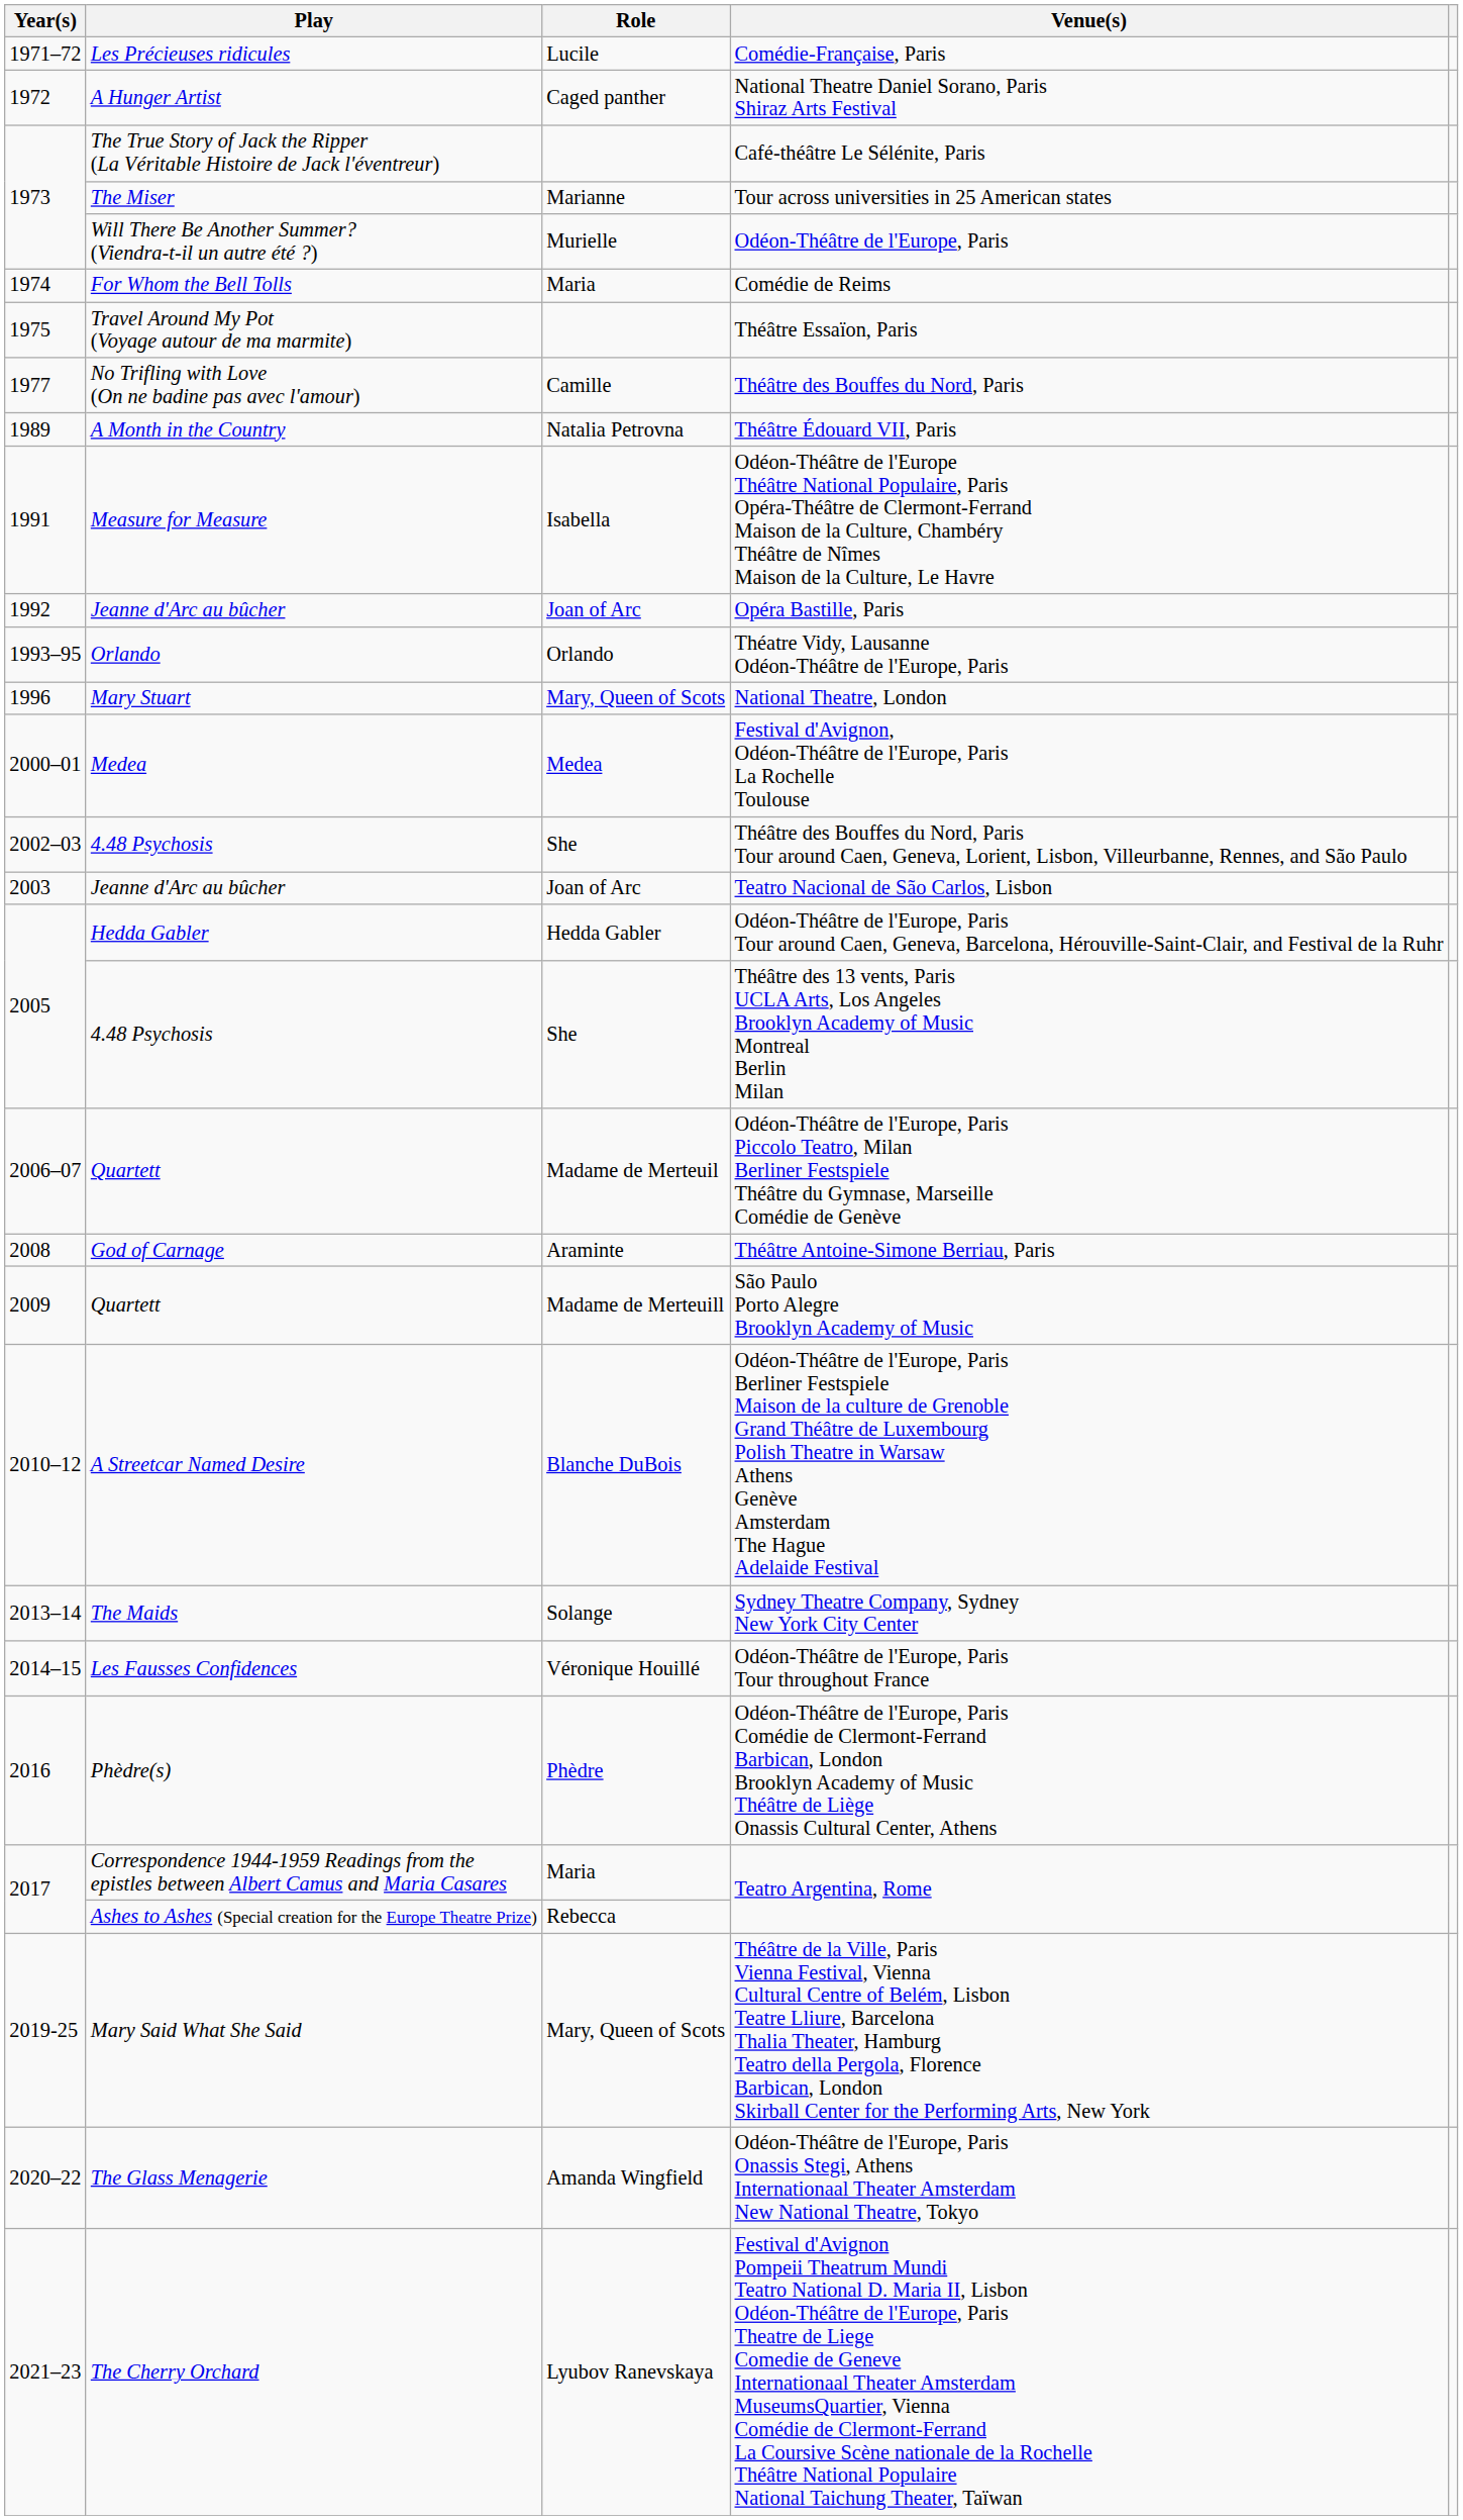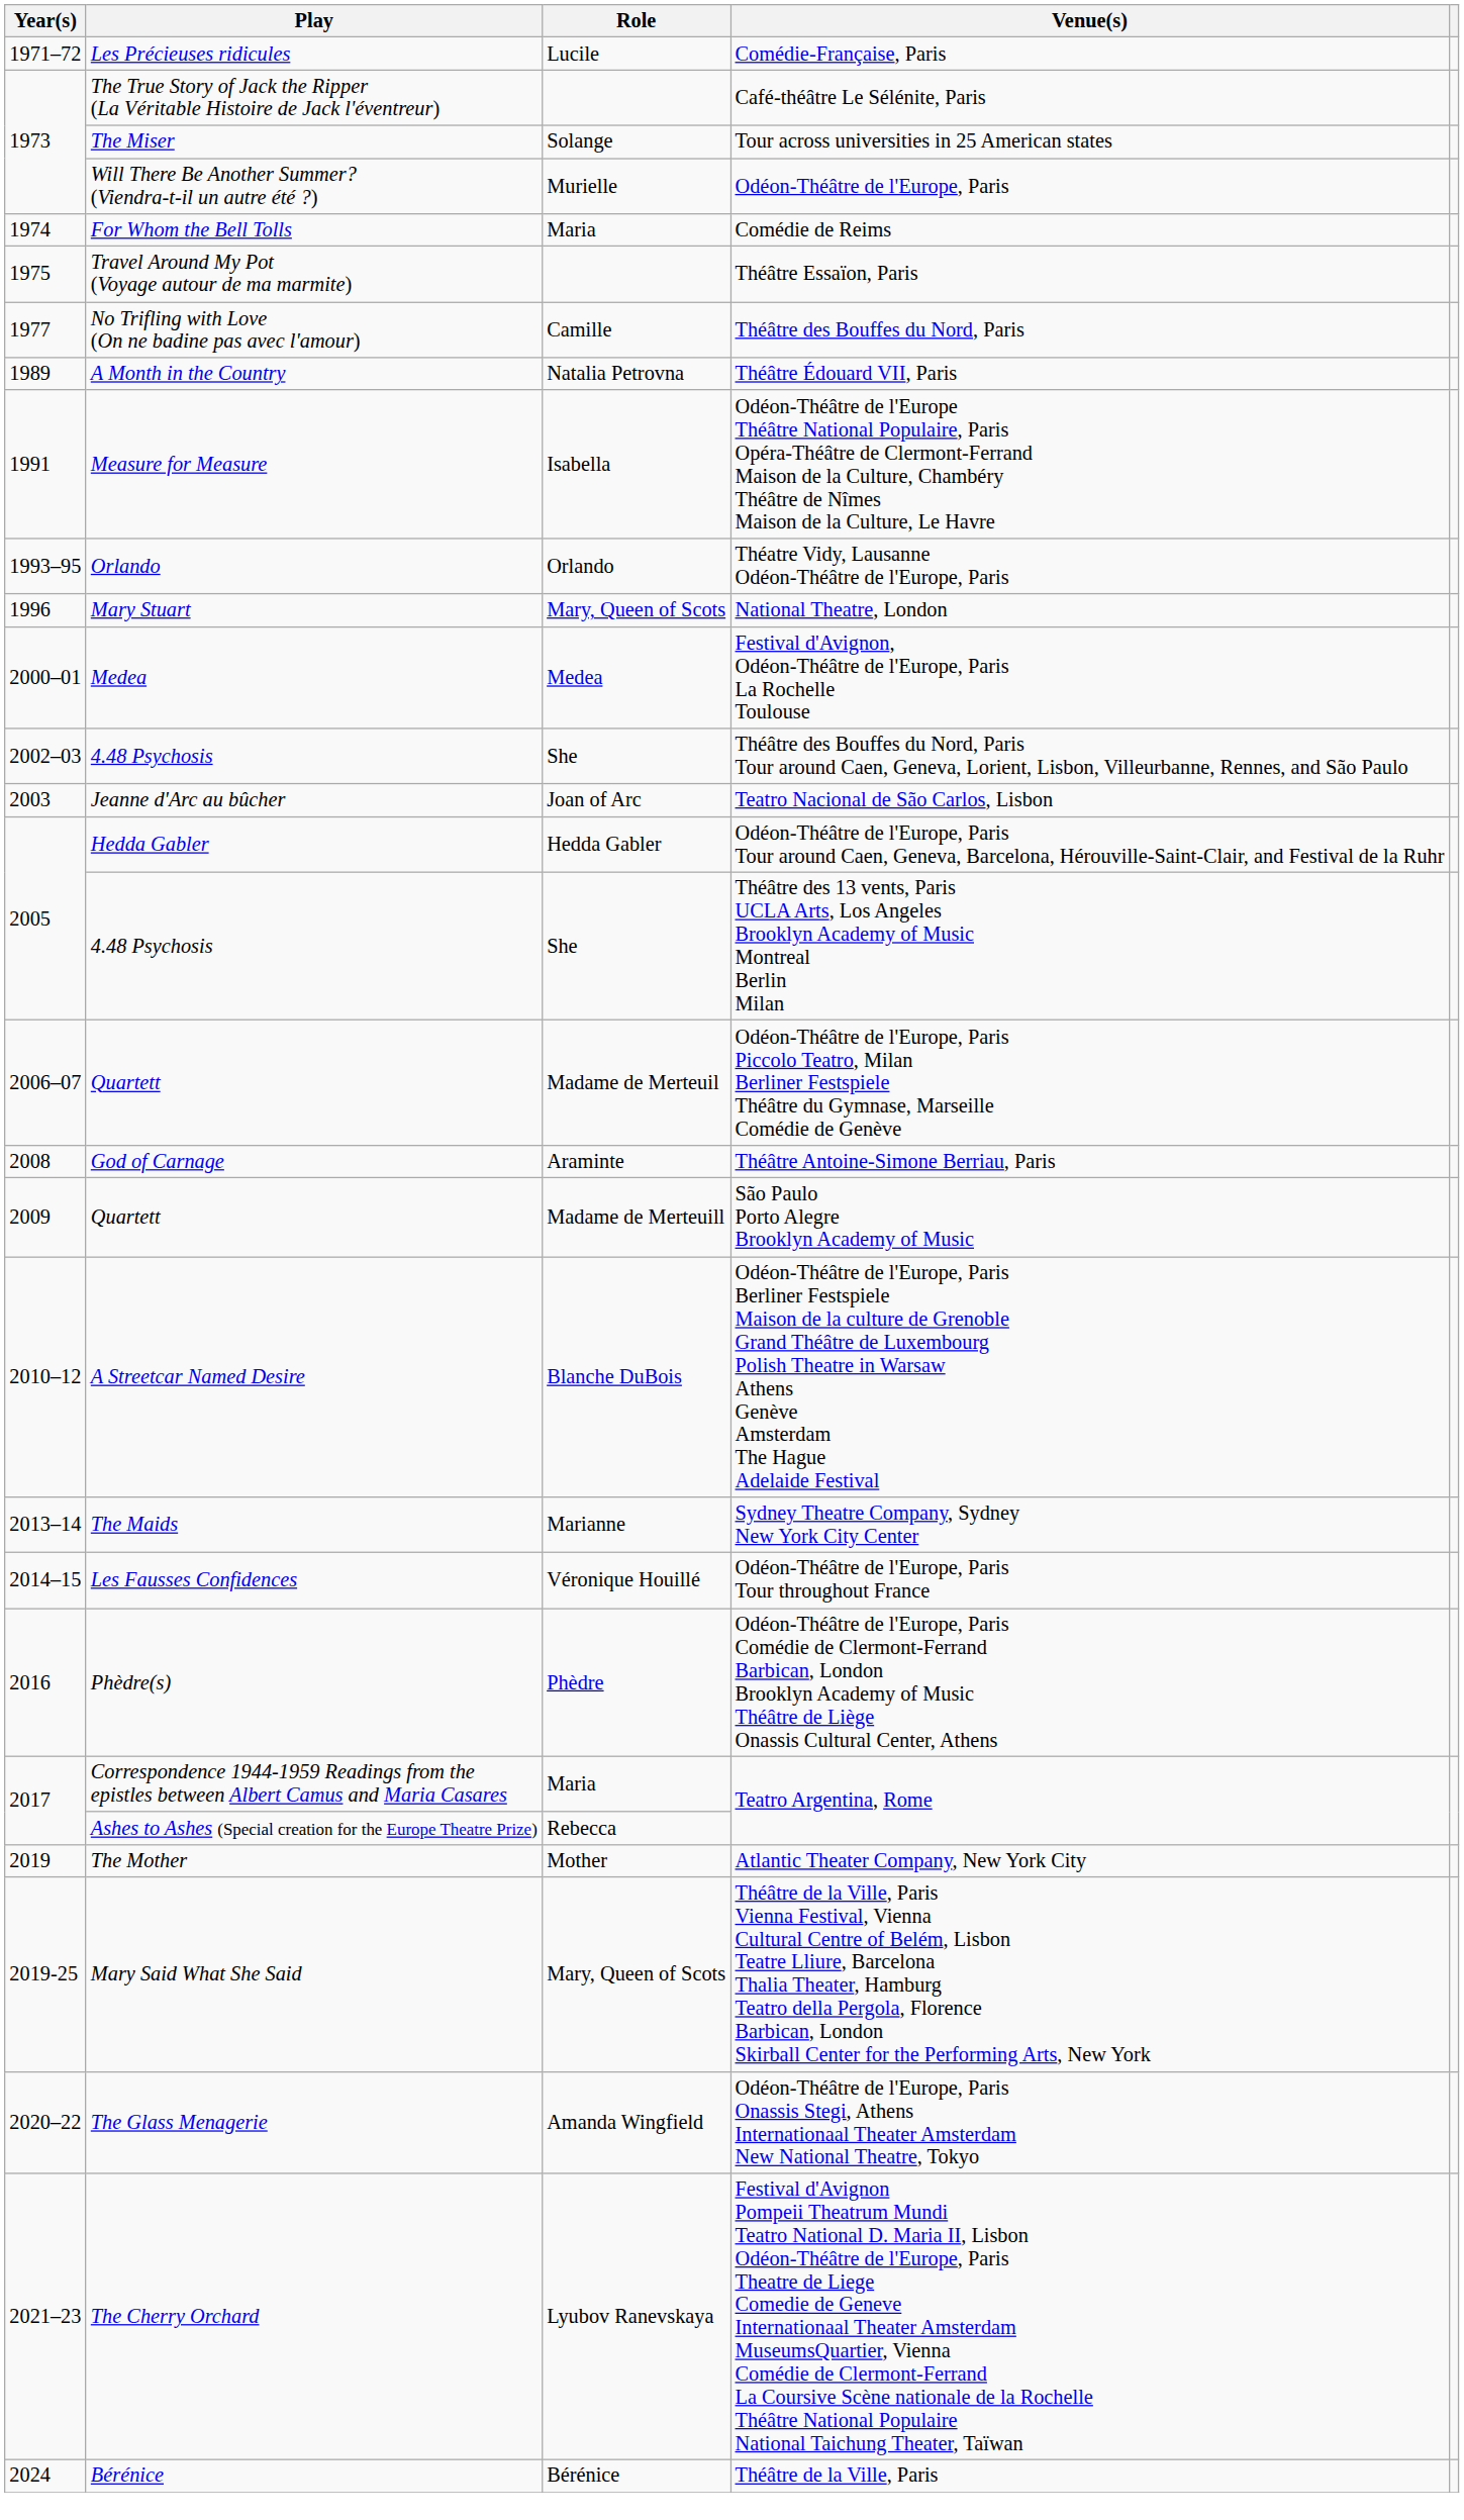- row: 1972 | A Hunger Artist | Caged panther | National Theatre Daniel Sorano, Paris Shiraz Arts Festival
Tour across universities in 25 American states | Role: Marianne -> Solange
- row: 1992 | Jeanne d'Arc au bûcher | Joan of Arc | Opéra Bastille, Paris
Sydney Theatre Company, Sydney New York City Center | Role: Solange -> Marianne
+ row: 2019 | The Mother | Mother | Atlantic Theater Company, New York City
+ row: 2024 | Bérénice | Bérénice | Théâtre de la Ville, Paris
